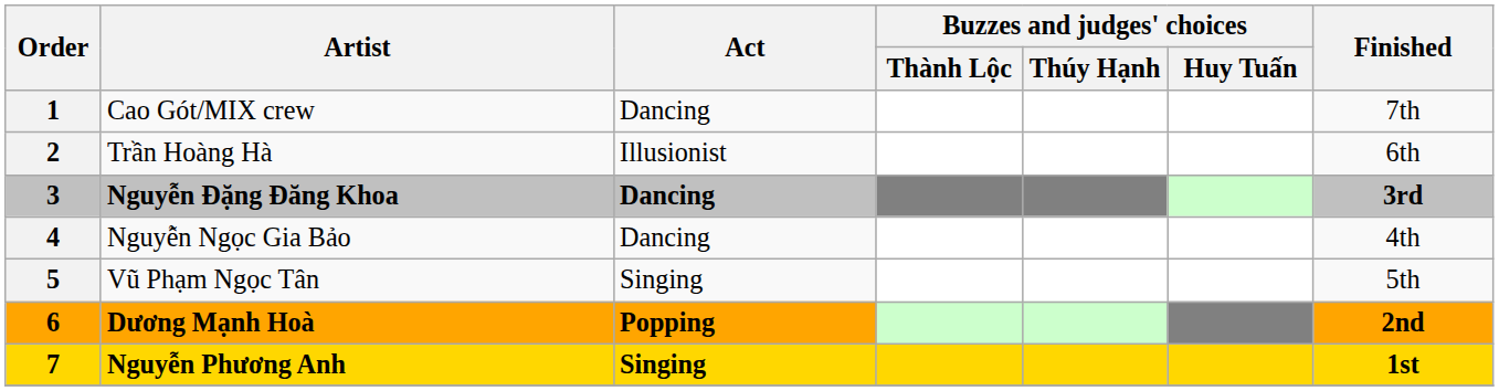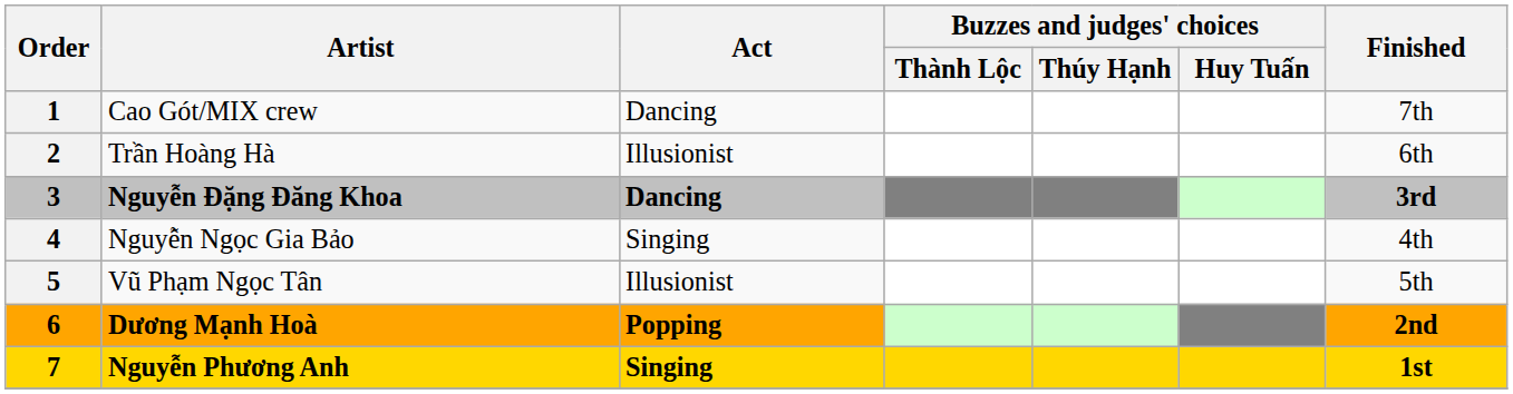Nguyễn Ngọc Gia Bảo | Act: Dancing -> Singing
Vũ Phạm Ngọc Tân | Act: Singing -> Illusionist
